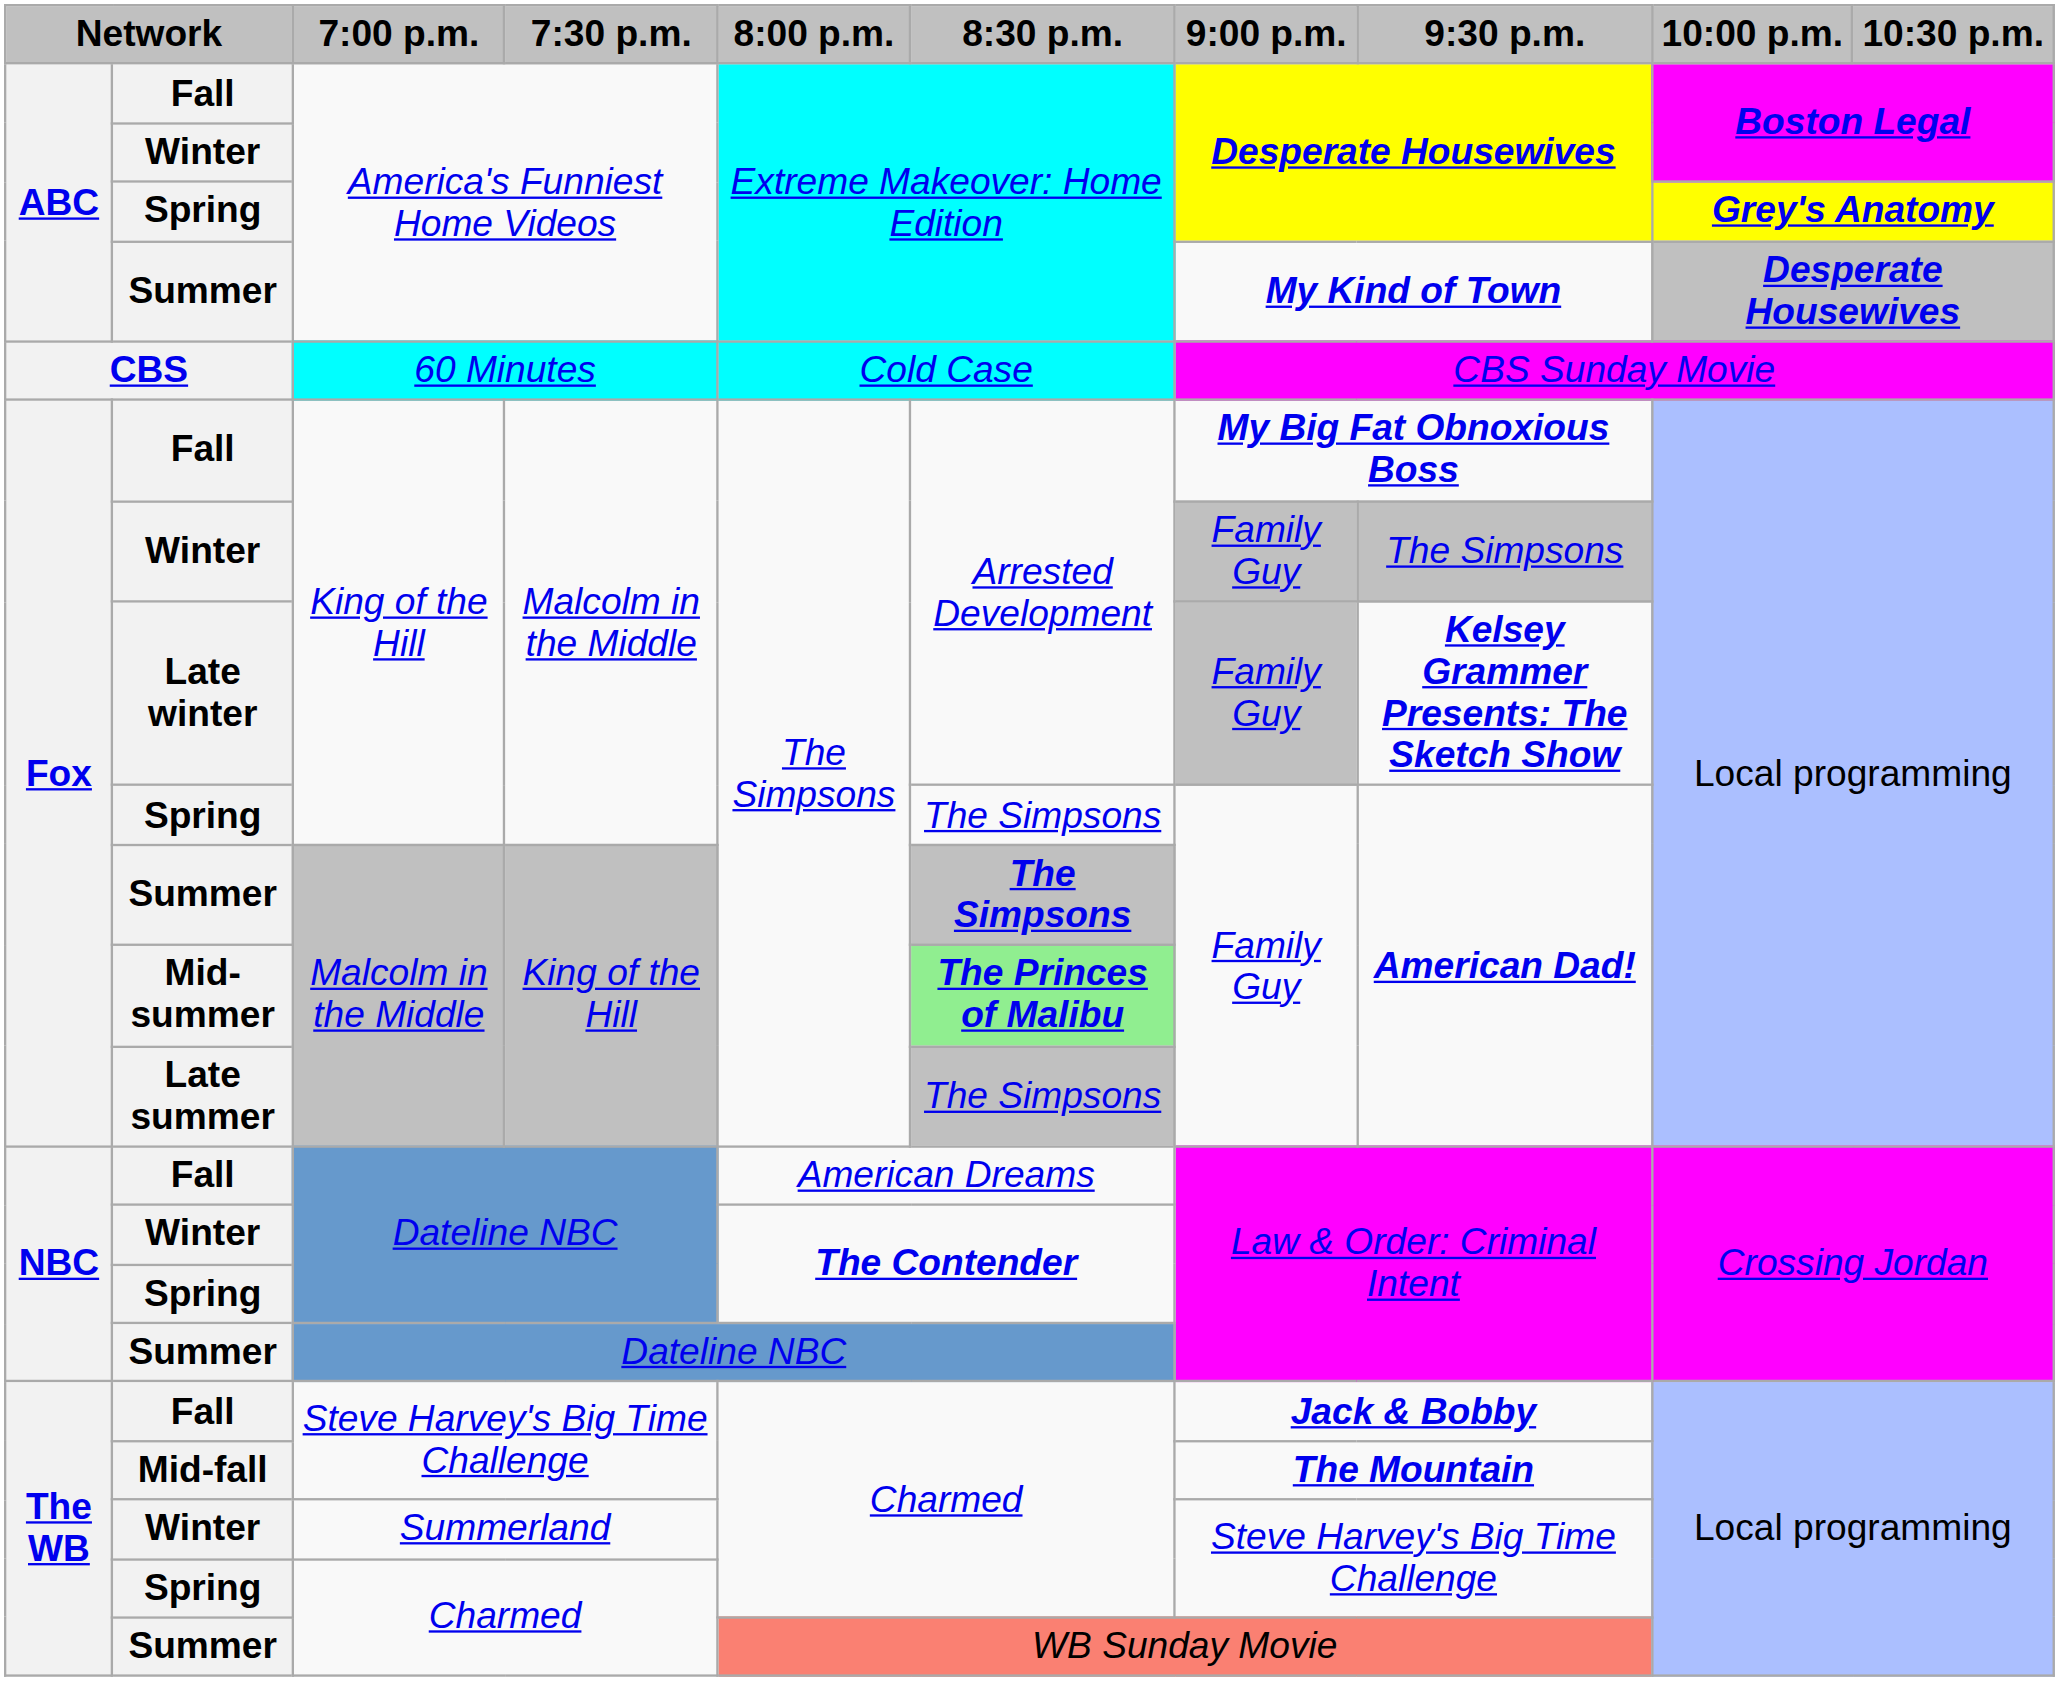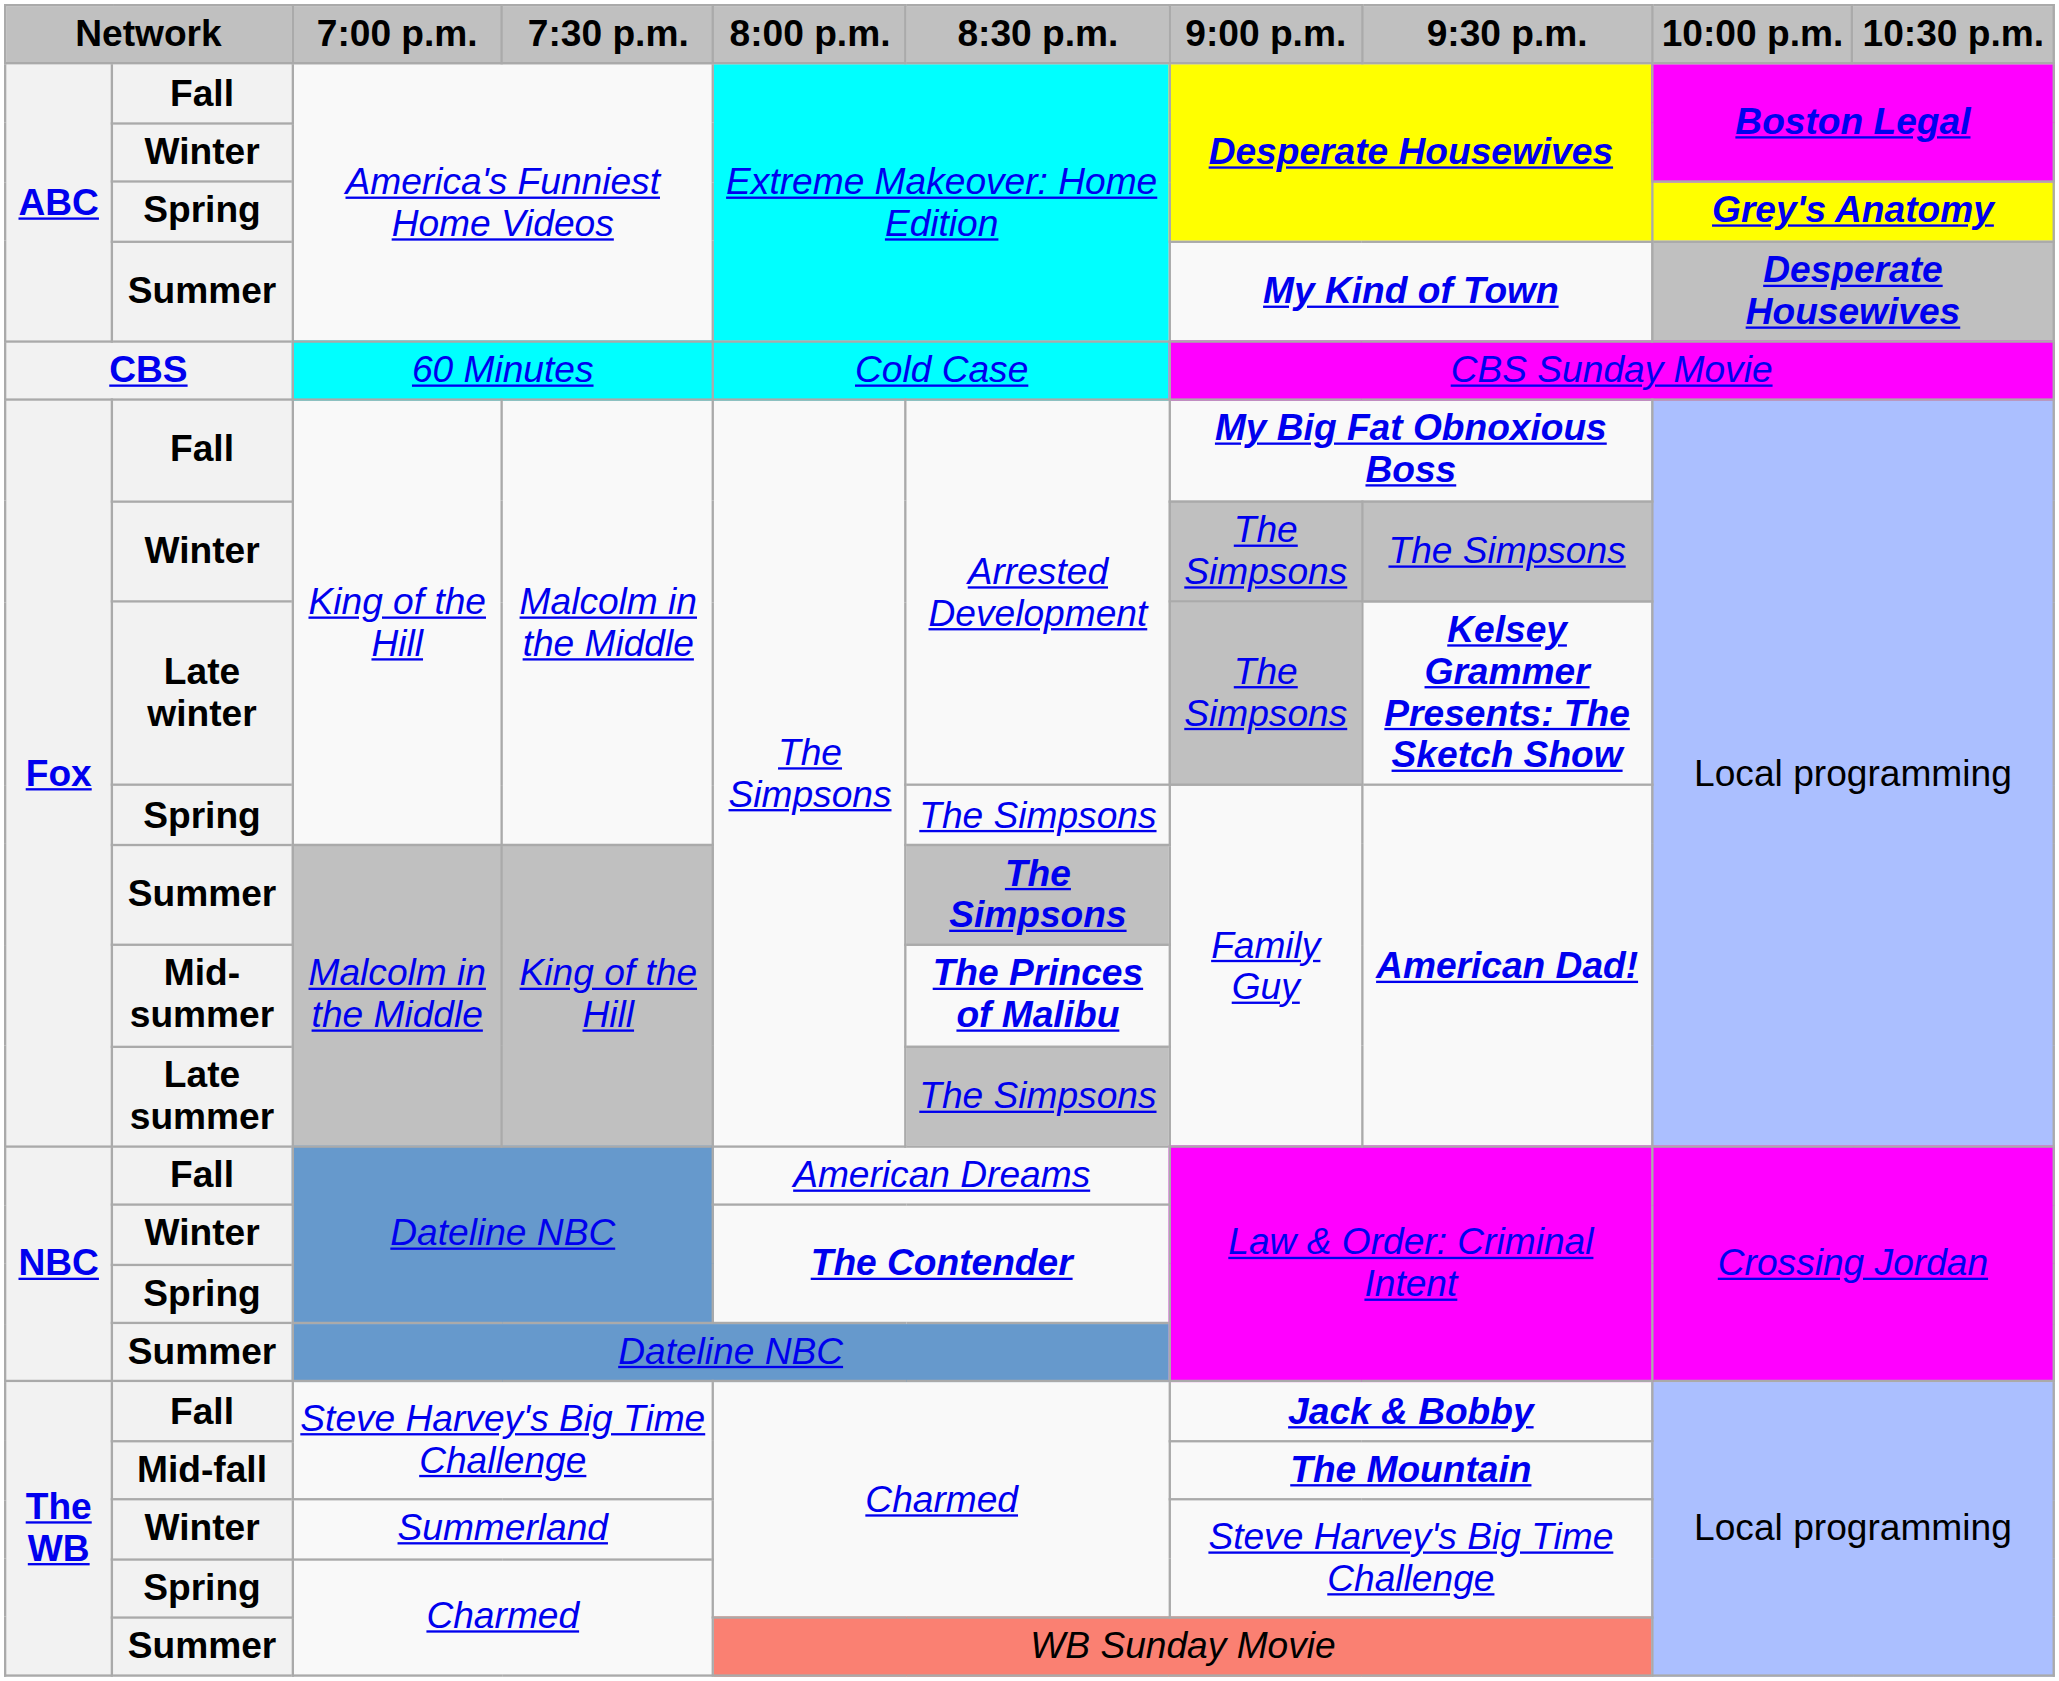Winter / King of the Hill | 9:00 p.m.: Family Guy -> The Simpsons
Late winter | 9:00 p.m.: Family Guy -> The Simpsons
Mid-summer | 8:30 p.m.: lightgreen background -> no background
